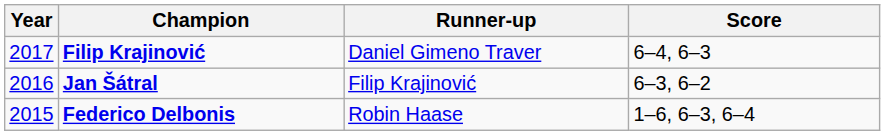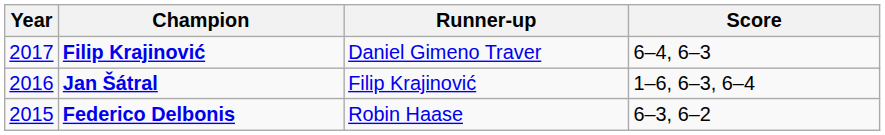Jan Šátral | Score: 6–3, 6–2 -> 1–6, 6–3, 6–4
Federico Delbonis | Score: 1–6, 6–3, 6–4 -> 6–3, 6–2
